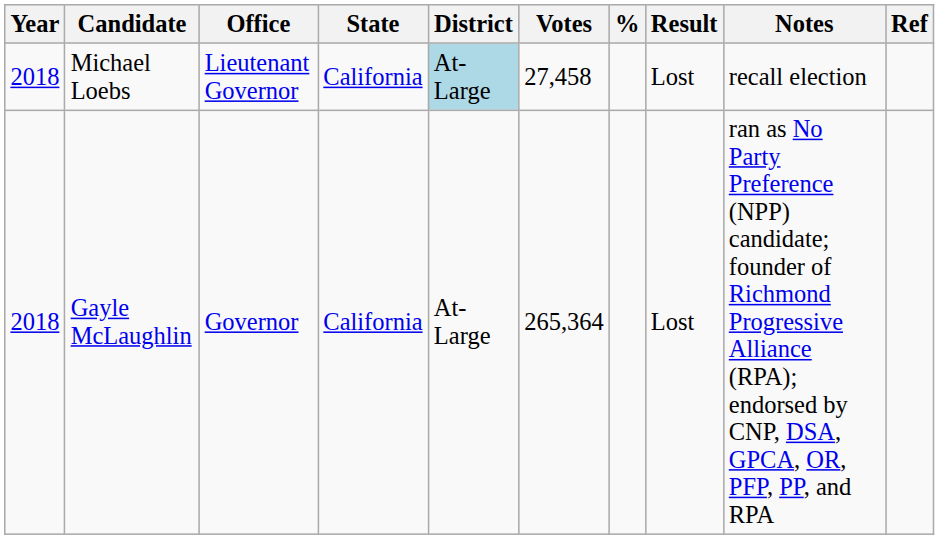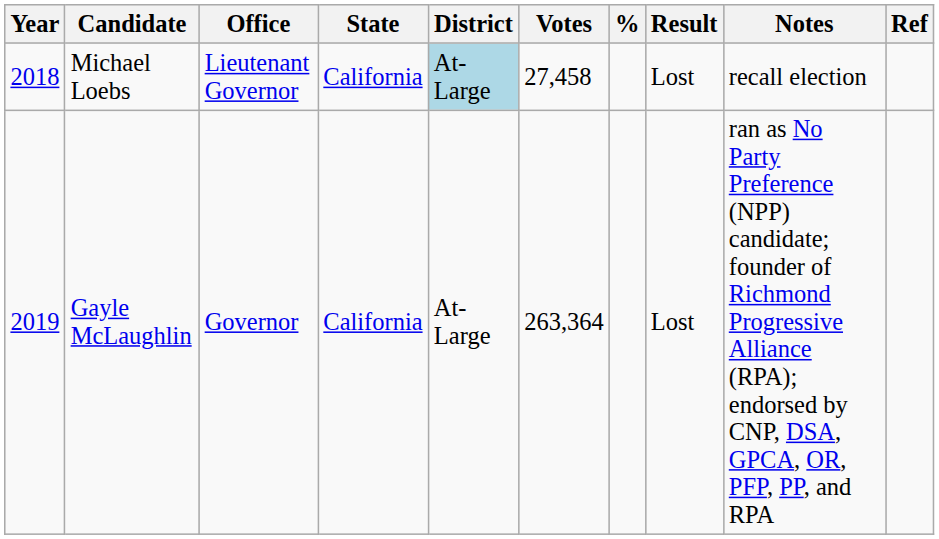Gayle McLaughlin | Year: 2018 -> 2019
Gayle McLaughlin | Votes: 265,364 -> 263,364
